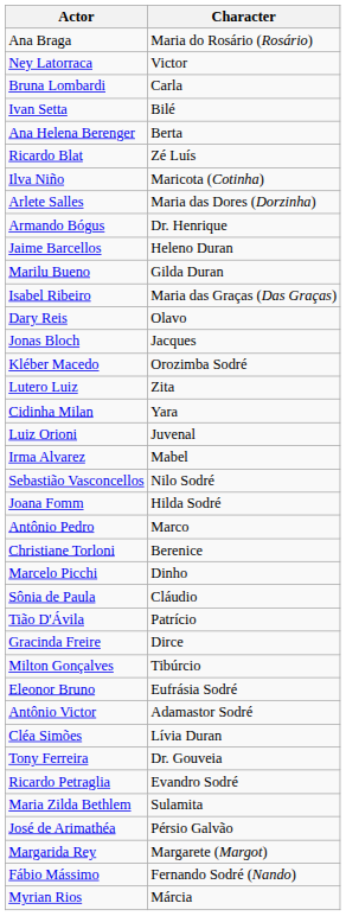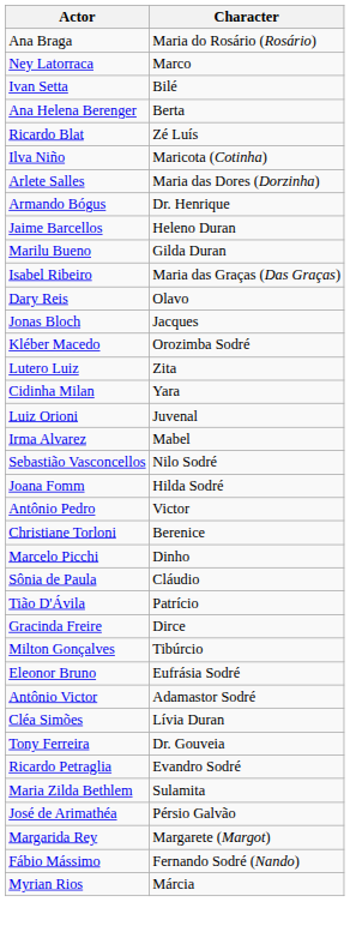Ney Latorraca | Character: Victor -> Marco
- row: Bruna Lombardi | Carla
Antônio Pedro | Character: Marco -> Victor
